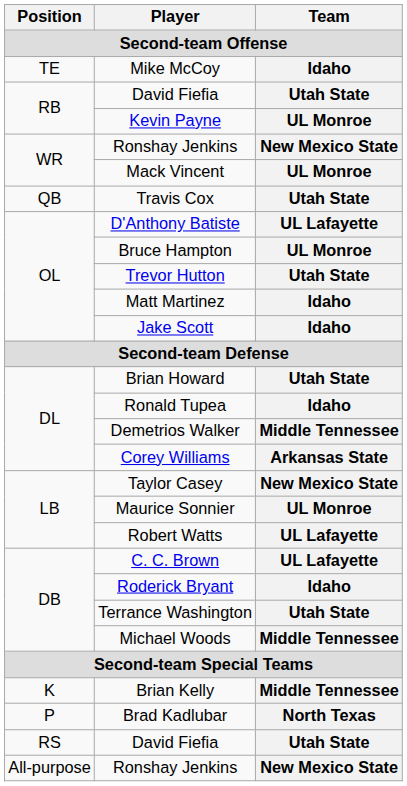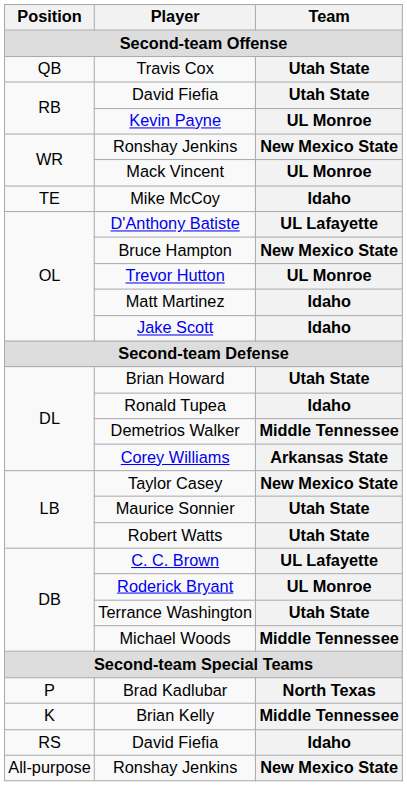rows swapped: Travis Cox <-> Mike McCoy
Bruce Hampton | Team: UL Monroe -> New Mexico State
Trevor Hutton | Team: Utah State -> UL Monroe
Maurice Sonnier | Team: UL Monroe -> Utah State
Robert Watts | Team: UL Lafayette -> Utah State
Roderick Bryant | Team: Idaho -> UL Monroe
rows swapped: Brian Kelly <-> Brad Kadlubar
RS / David Fiefia | Team: Utah State -> Idaho
